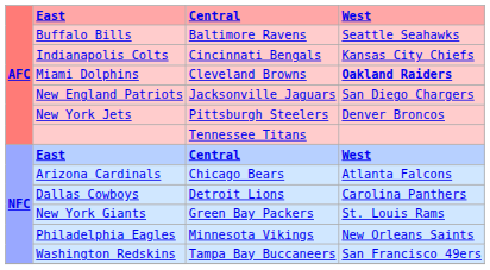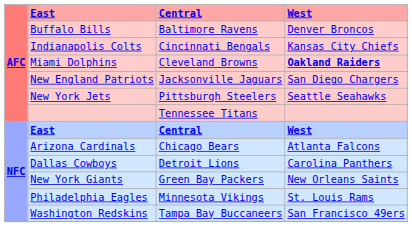Buffalo Bills | West: Seattle Seahawks -> Denver Broncos
New York Jets | West: Denver Broncos -> Seattle Seahawks
New York Giants | West: St. Louis Rams -> New Orleans Saints
Philadelphia Eagles | West: New Orleans Saints -> St. Louis Rams
